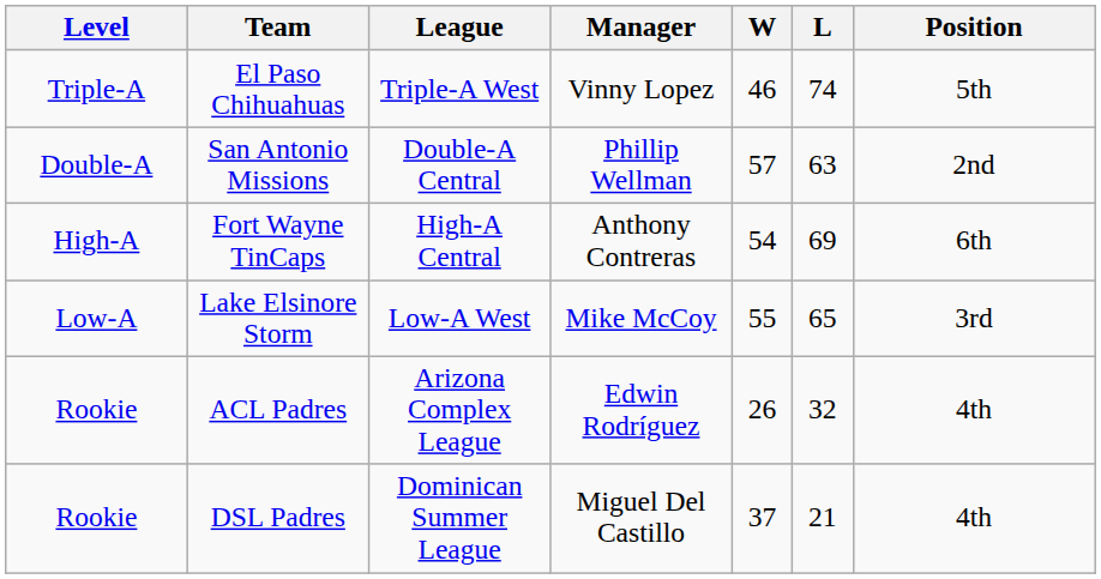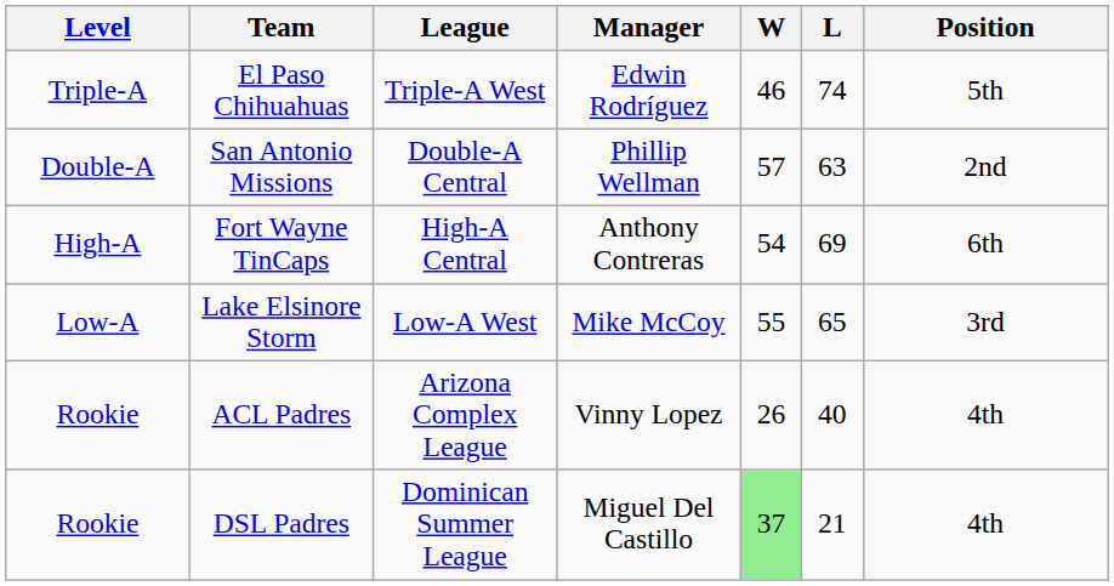El Paso Chihuahuas | Manager: Vinny Lopez -> Edwin Rodríguez
ACL Padres | Manager: Edwin Rodríguez -> Vinny Lopez
ACL Padres | L: 32 -> 40
DSL Padres | W: no background -> lightgreen background
